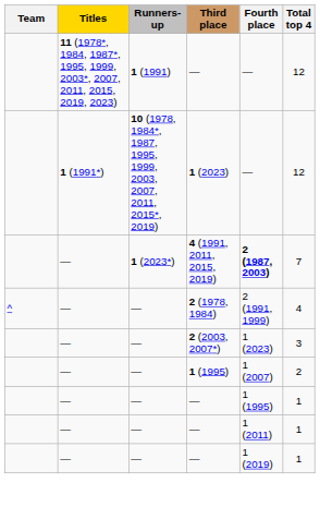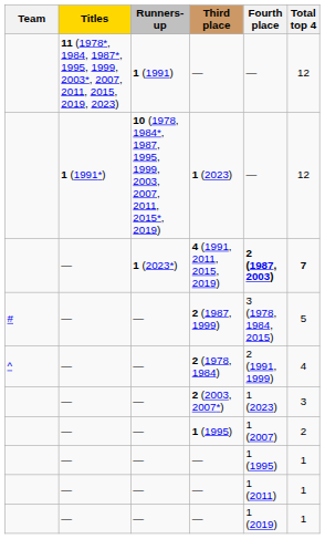4 (1991, 2011, 2015, 2019) | Total top 4: normal -> bold
+ row: # | — | — | 2 (1987, 1999) | 3 (1978, 1984, 2015) | 5
